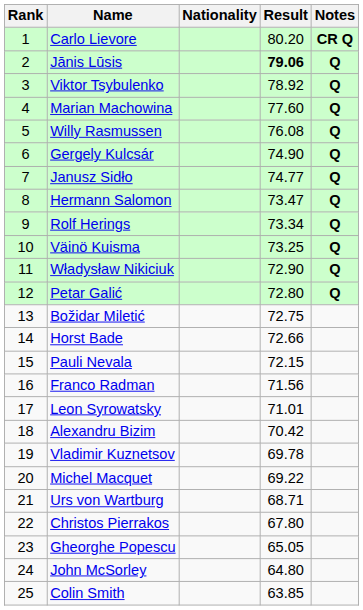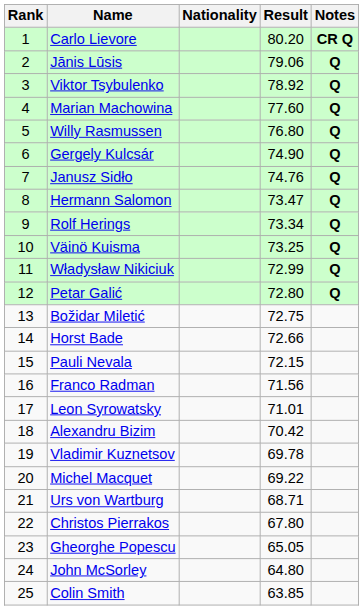Jānis Lūsis | Result: bold -> normal
Willy Rasmussen | Result: 76.08 -> 76.80
Janusz Sidło | Result: 74.77 -> 74.76
Władysław Nikiciuk | Result: 72.90 -> 72.99
